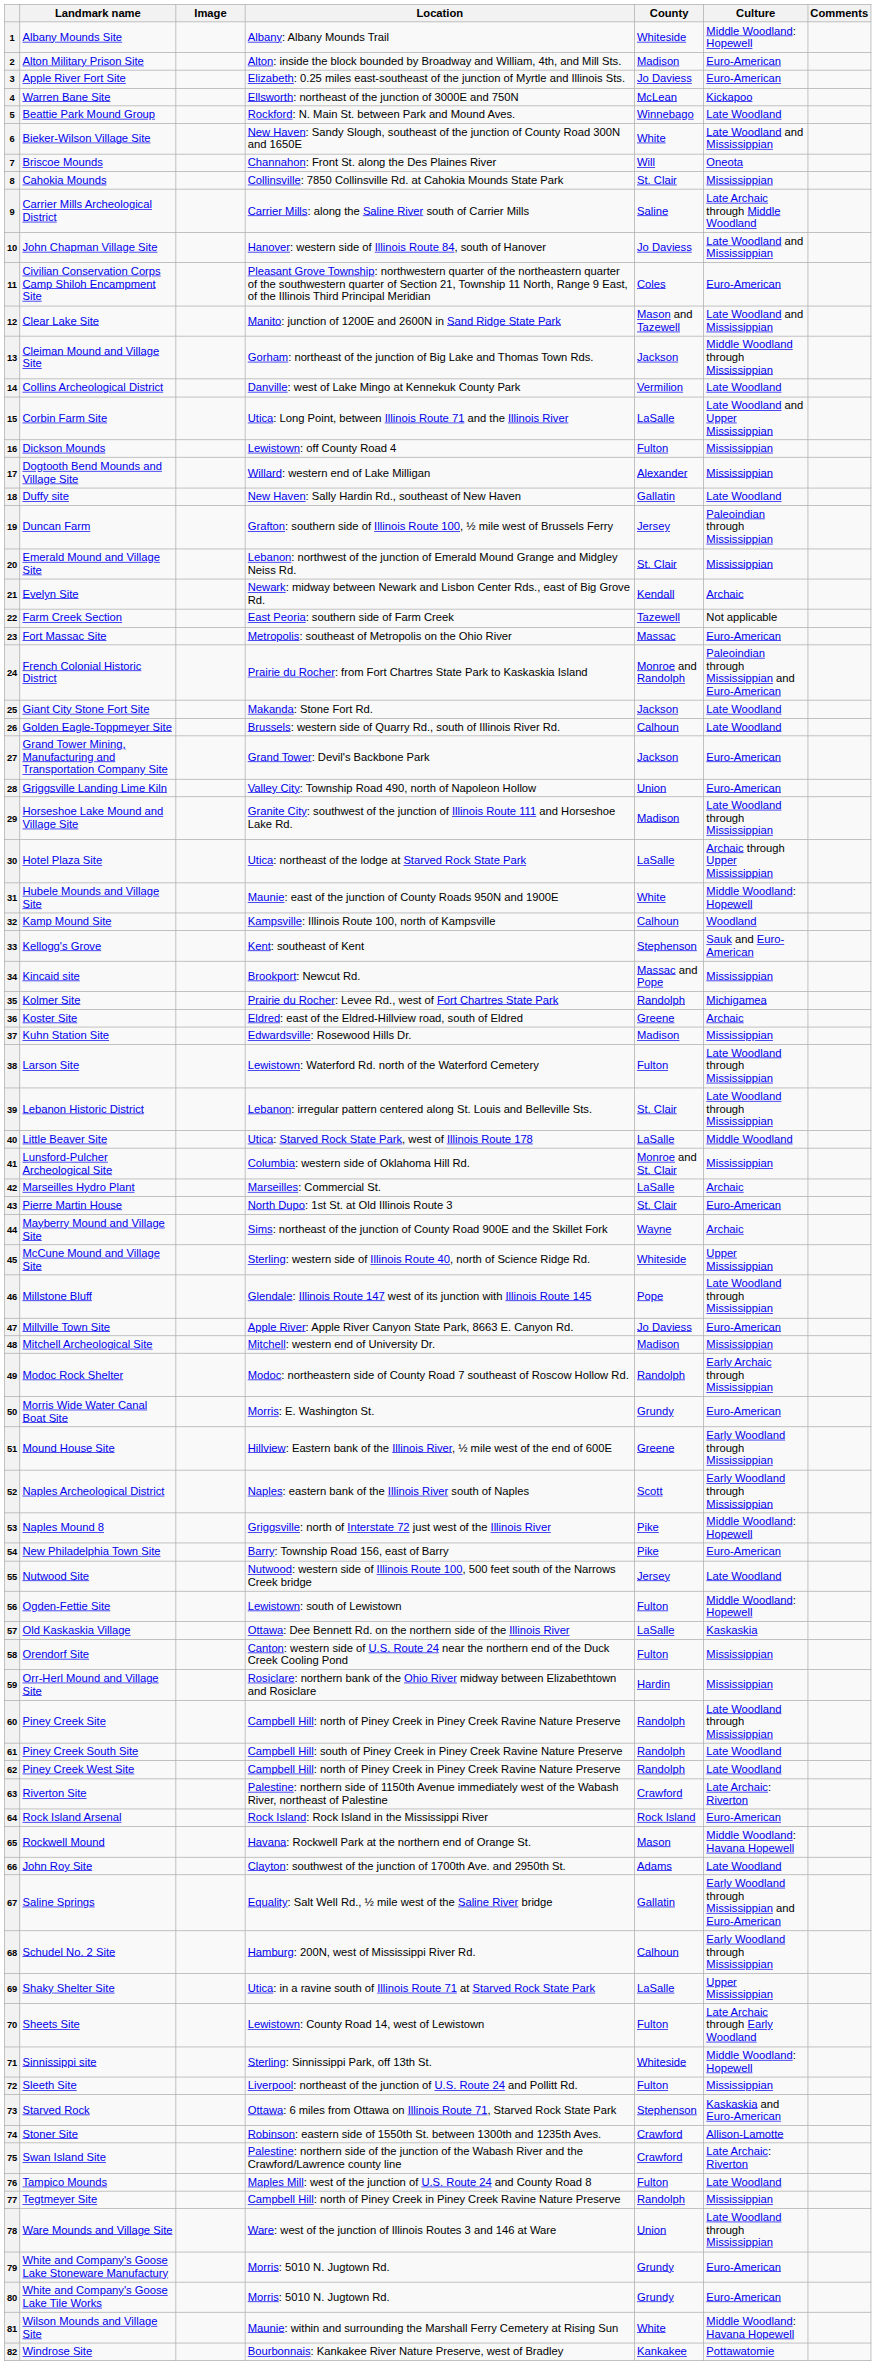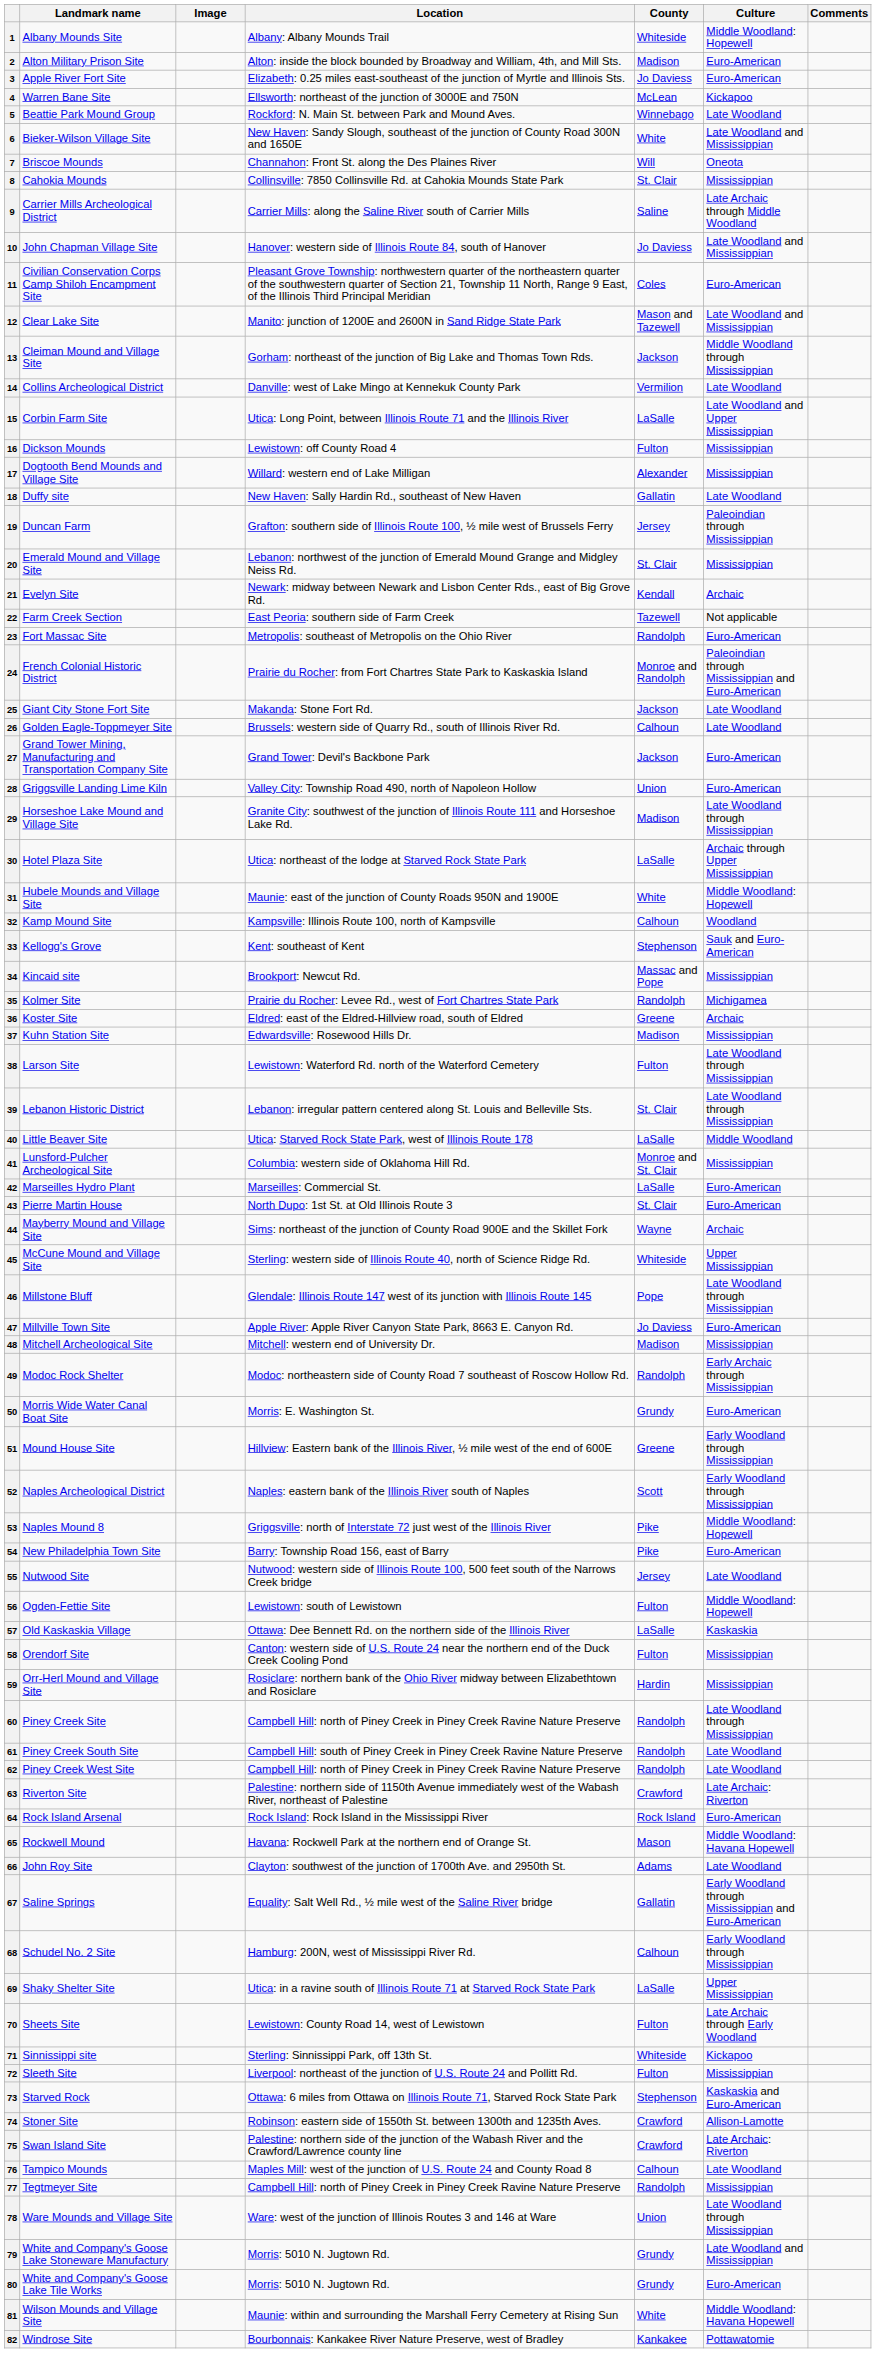23 | County: Massac -> Randolph
42 | Culture: Archaic -> Euro-American
71 | Culture: Middle Woodland: Hopewell -> Kickapoo
76 | County: Fulton -> Calhoun
79 | Culture: Euro-American -> Late Woodland and Mississippian
